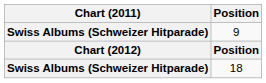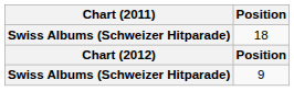rows swapped: 9 <-> 18
